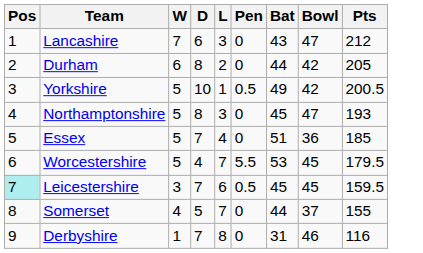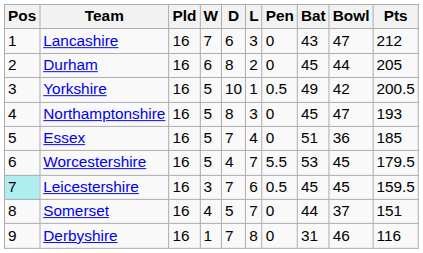+ column: Pld | 16 | 16 | 16 | 16 | 16 | 16 | 16 | 16 | 16
Durham | Bat: 44 -> 45
Durham | Bowl: 42 -> 44
Somerset | Pts: 155 -> 151
